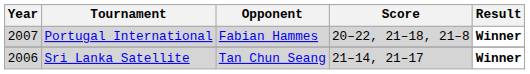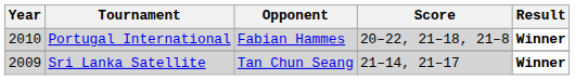Portugal International | Year: 2007 -> 2010
Sri Lanka Satellite | Year: 2006 -> 2009
